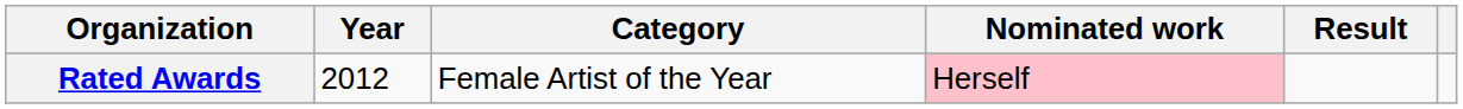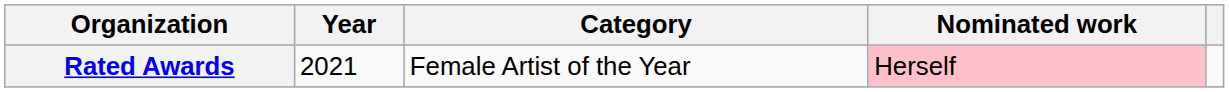- column: Result
Rated Awards | Year: 2012 -> 2021
